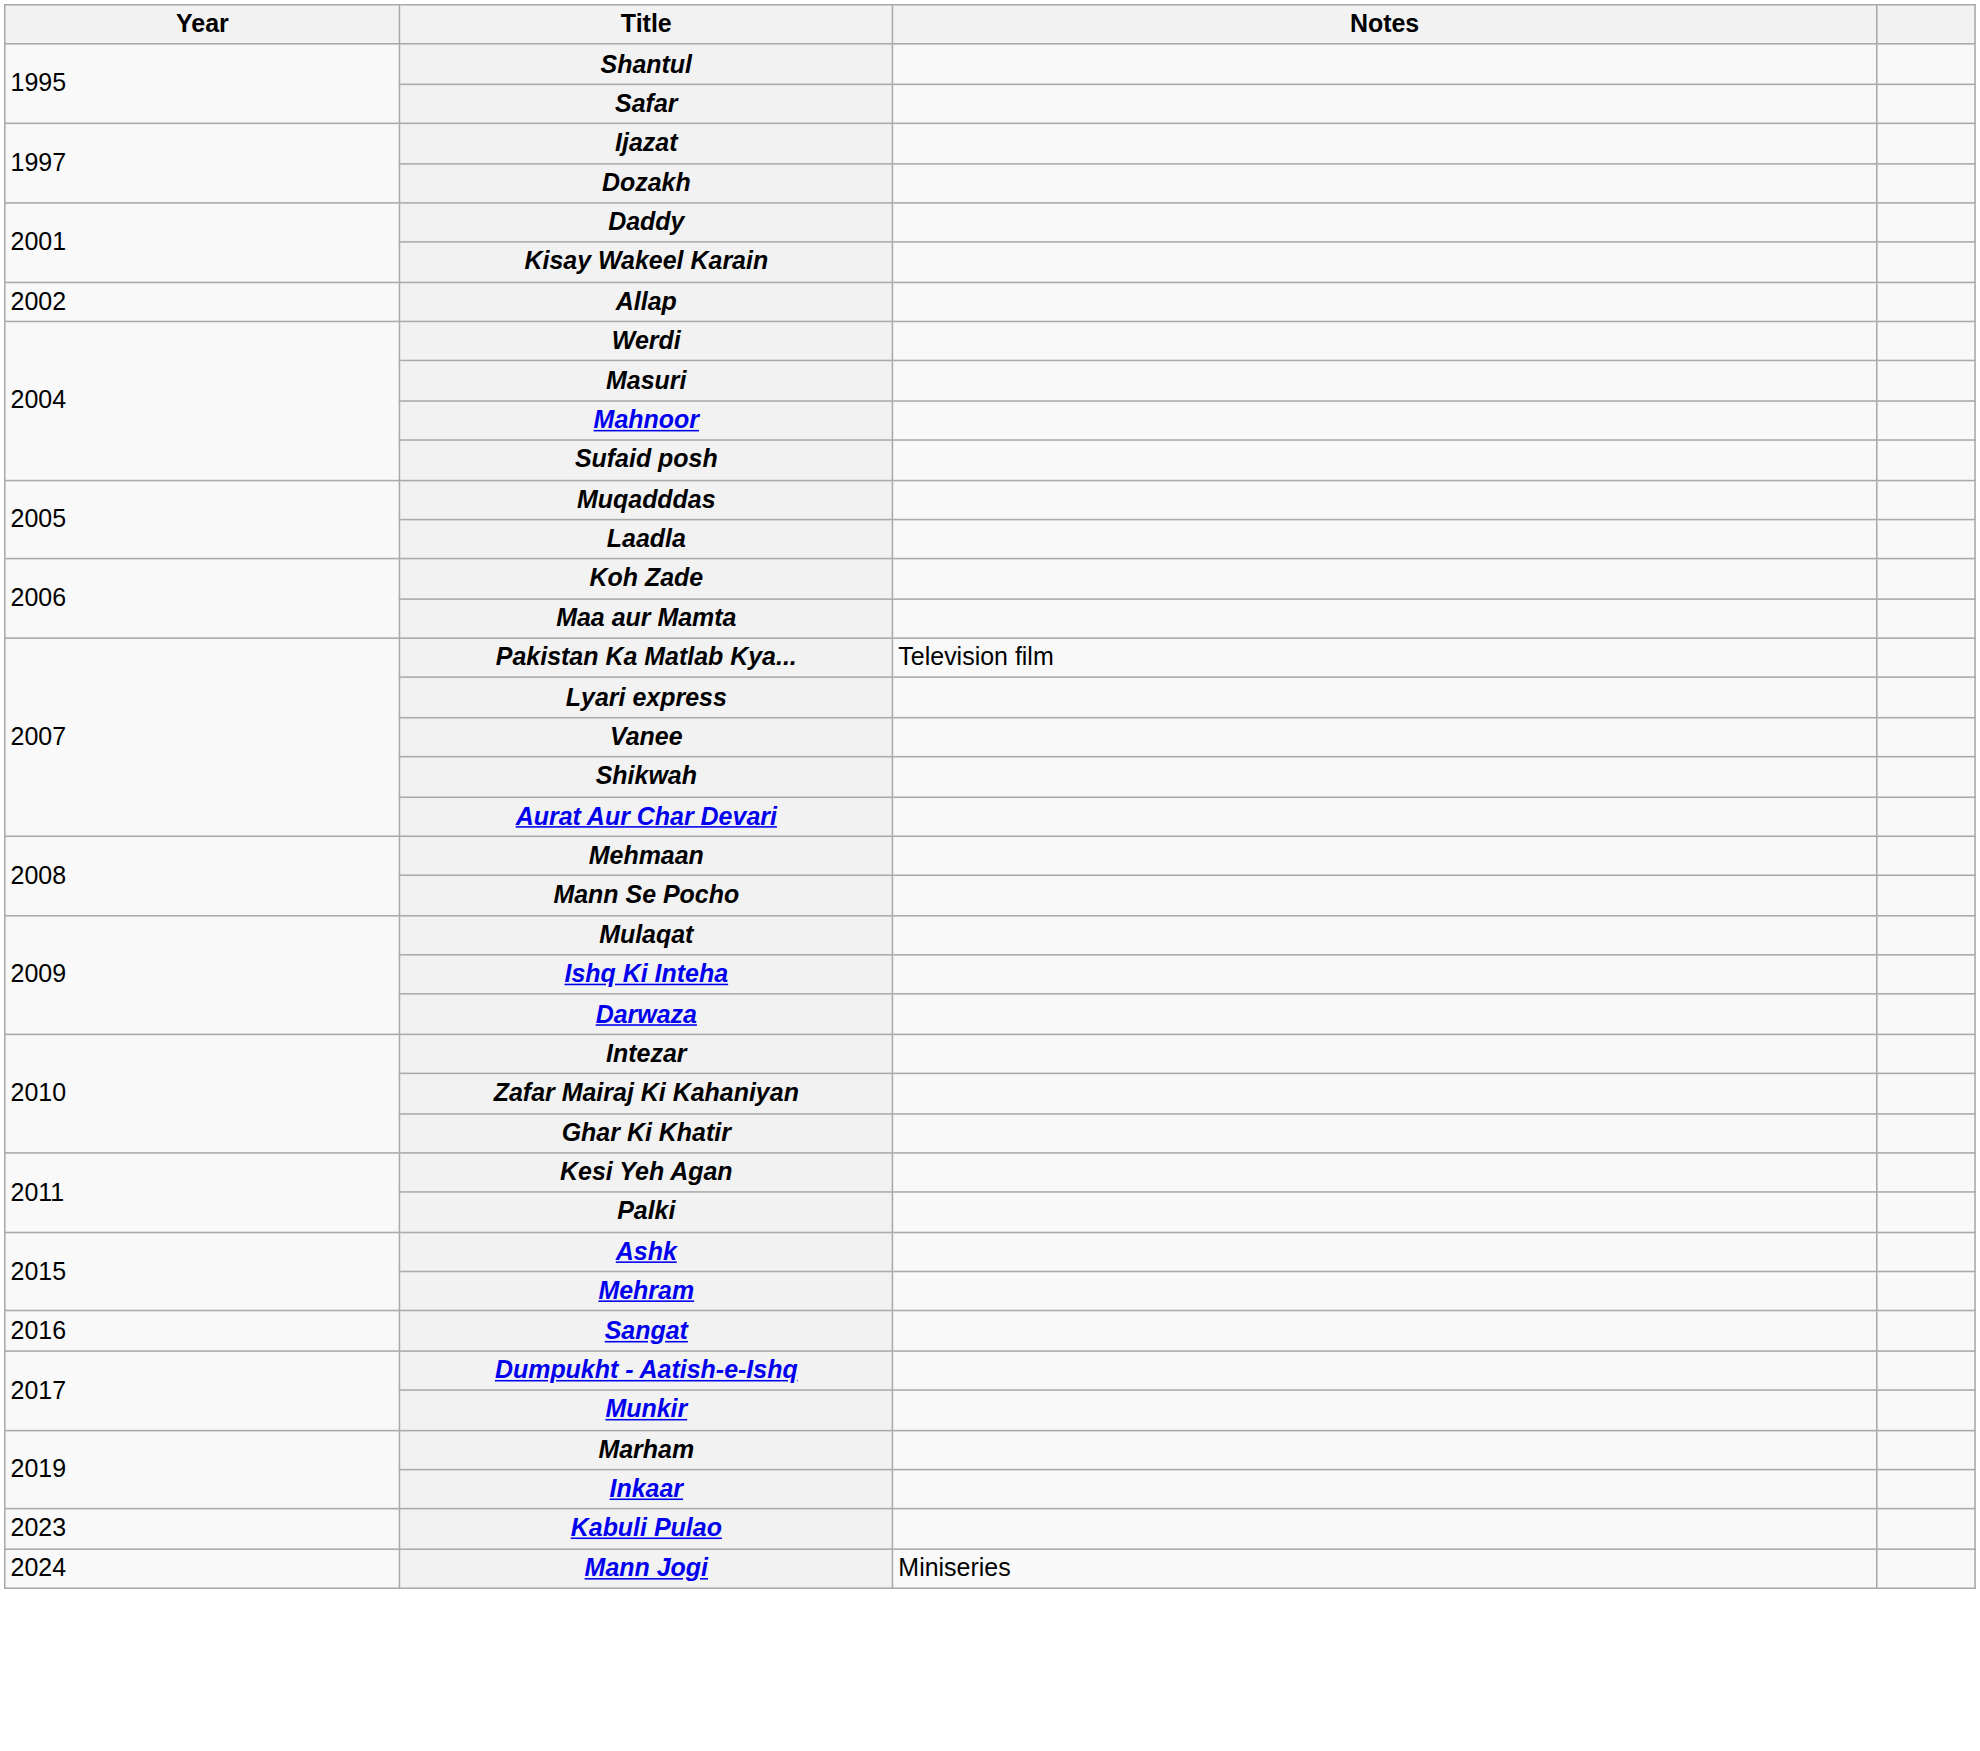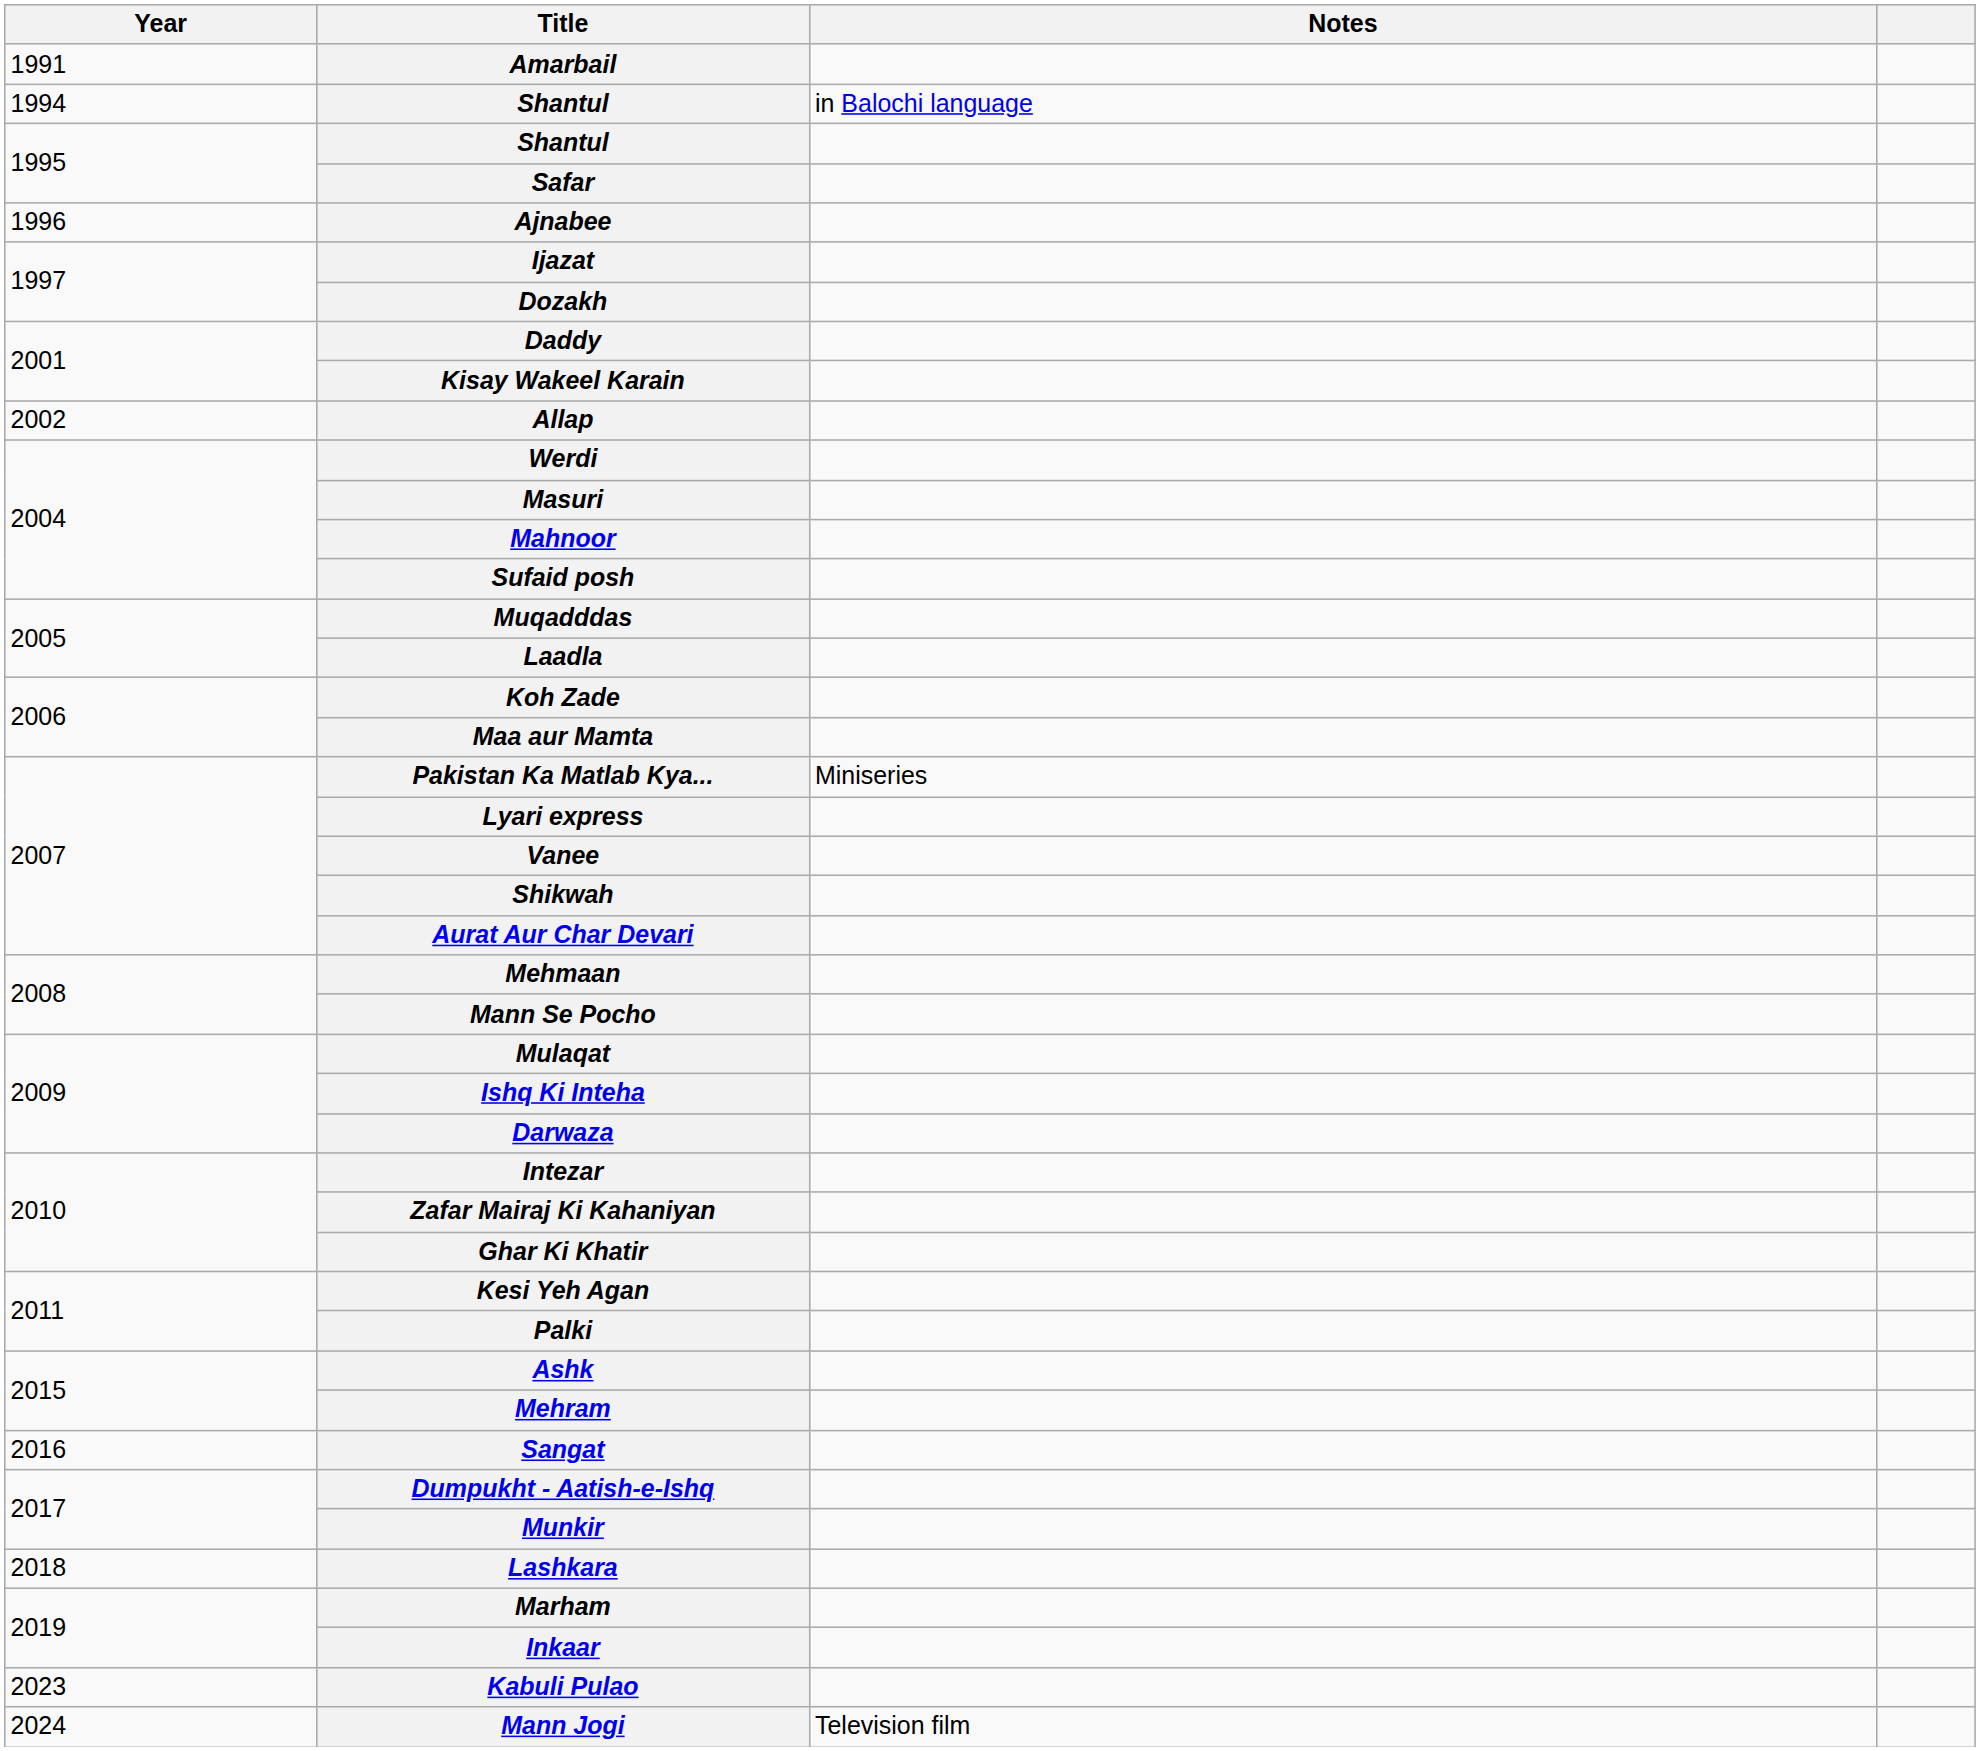+ row: 1991 | Amarbail
+ row: 1994 | Shantul | in Balochi language
+ row: 1996 | Ajnabee
Pakistan Ka Matlab Kya... | Notes: Television film -> Miniseries
+ row: 2018 | Lashkara
Mann Jogi | Notes: Miniseries -> Television film
